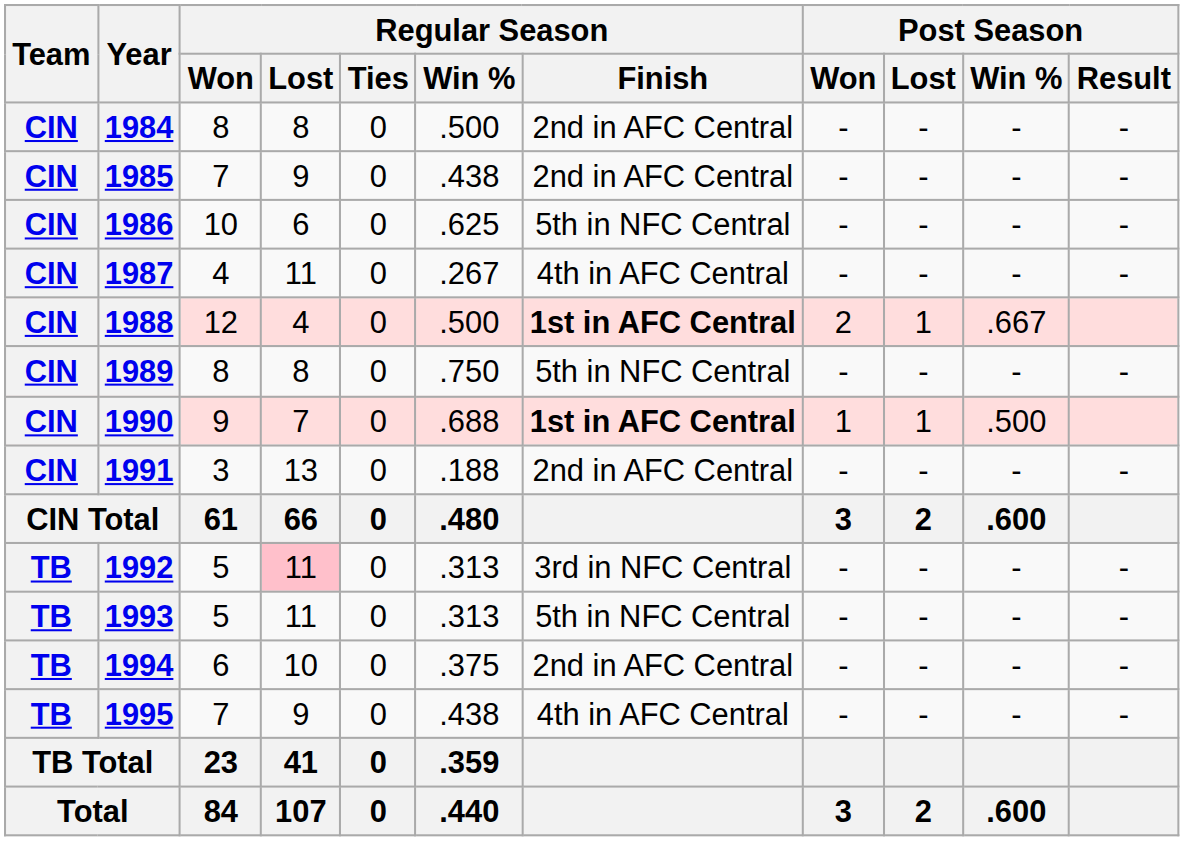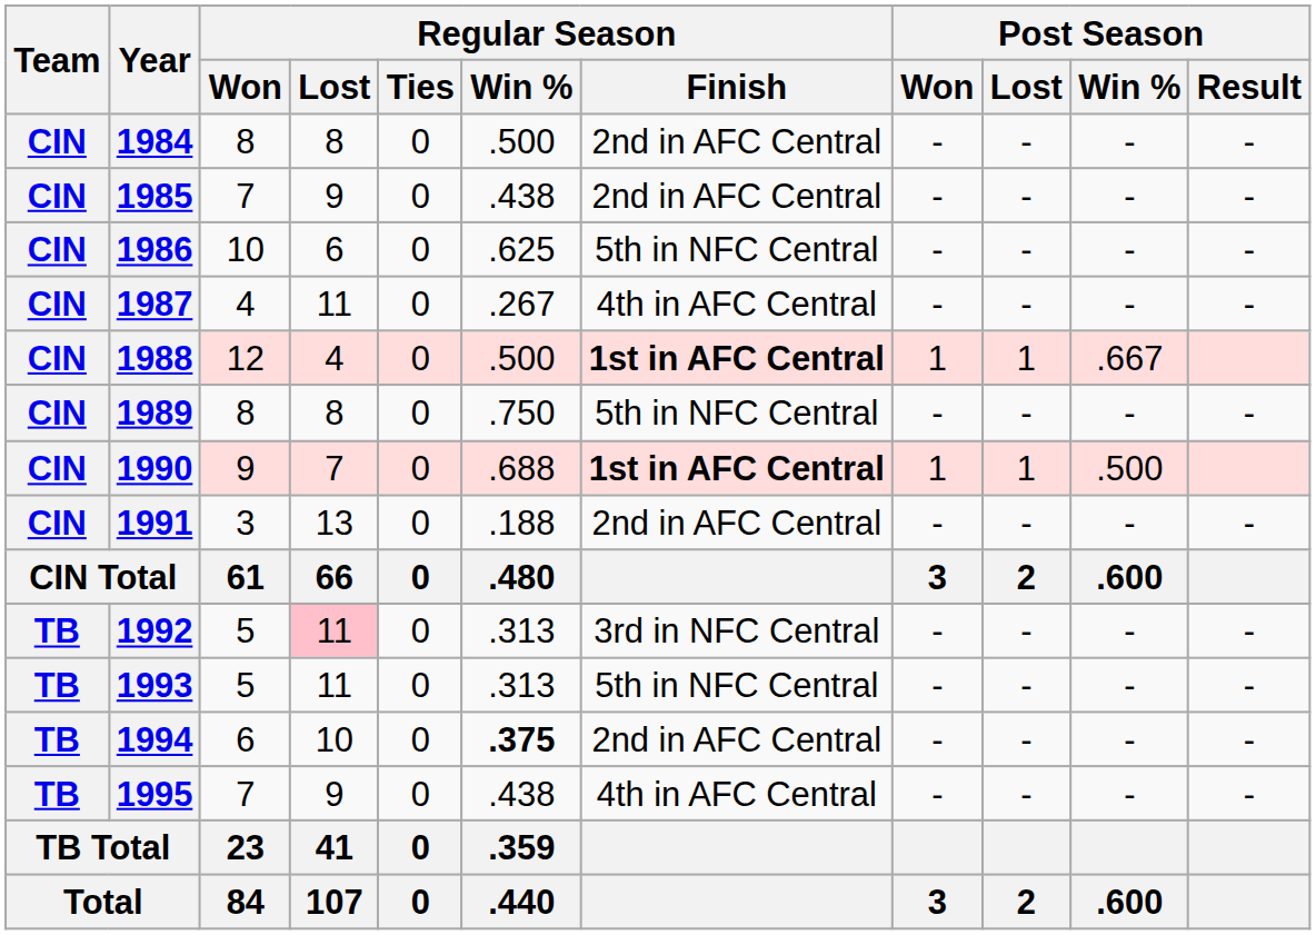1988 | Post Season / Won: 2 -> 1
1994 | Regular Season / Win %: normal -> bold
